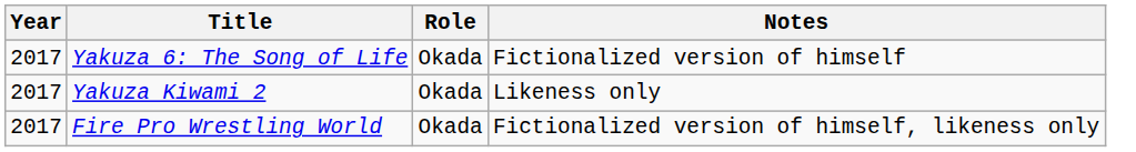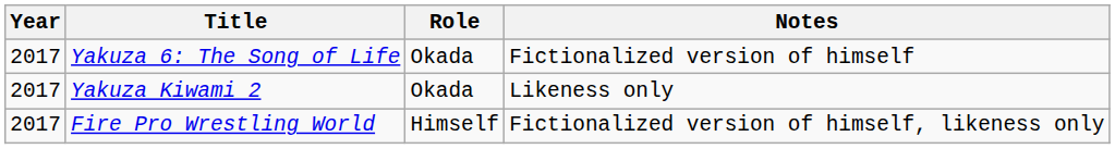Fire Pro Wrestling World | Role: Okada -> Himself
